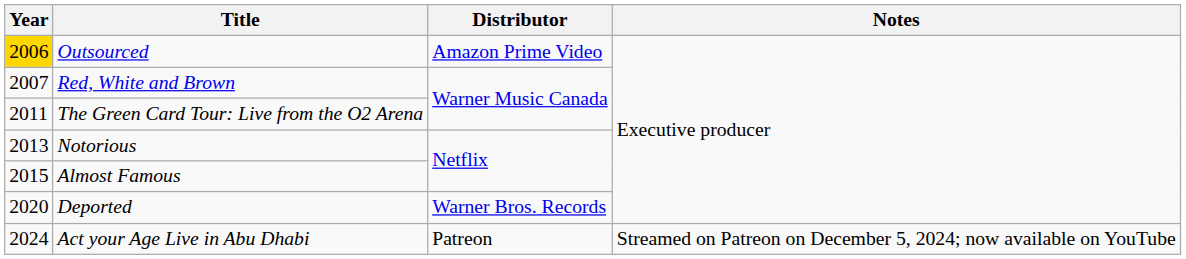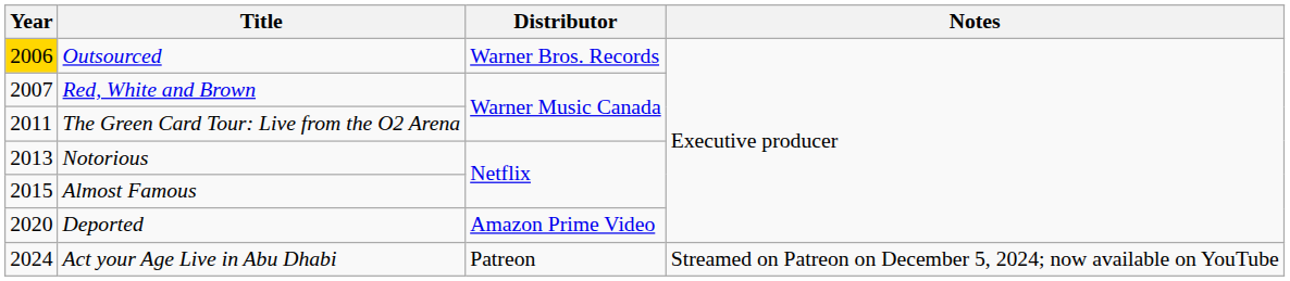Outsourced | Distributor: Amazon Prime Video -> Warner Bros. Records
Deported | Distributor: Warner Bros. Records -> Amazon Prime Video
